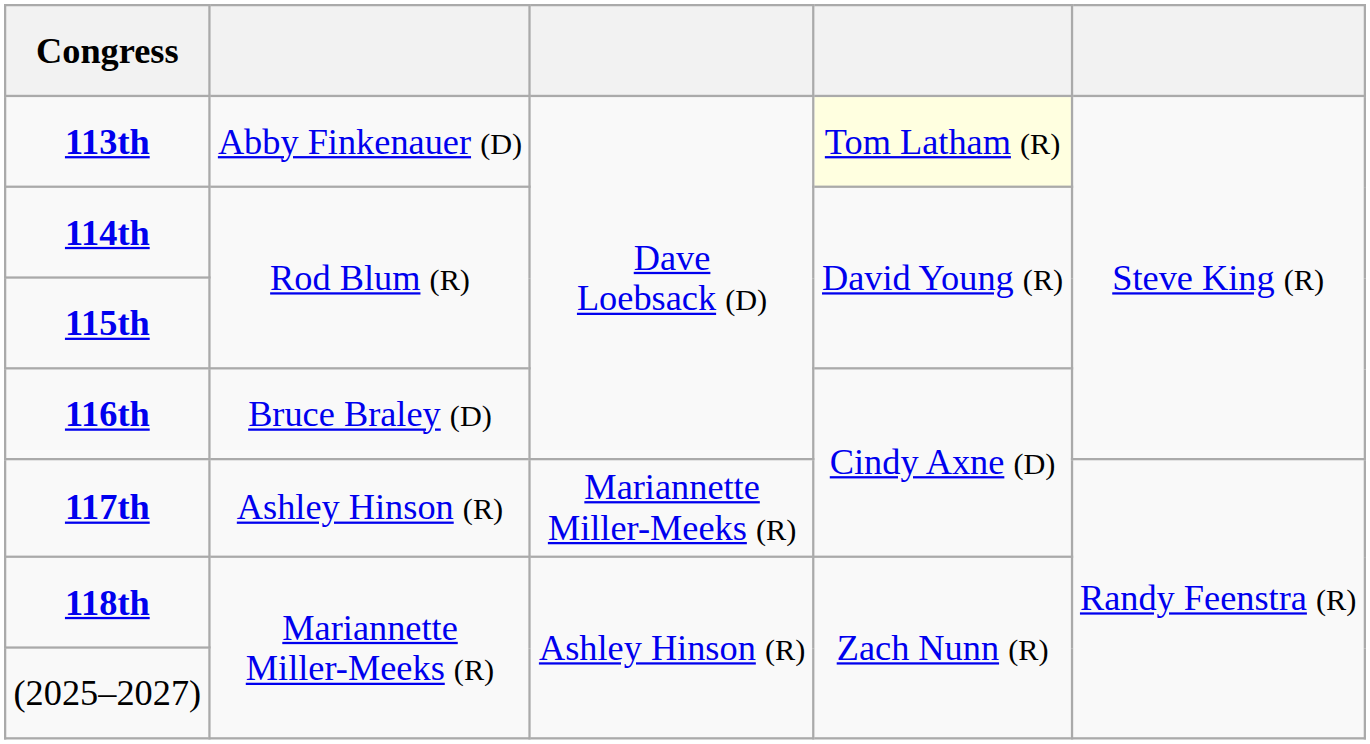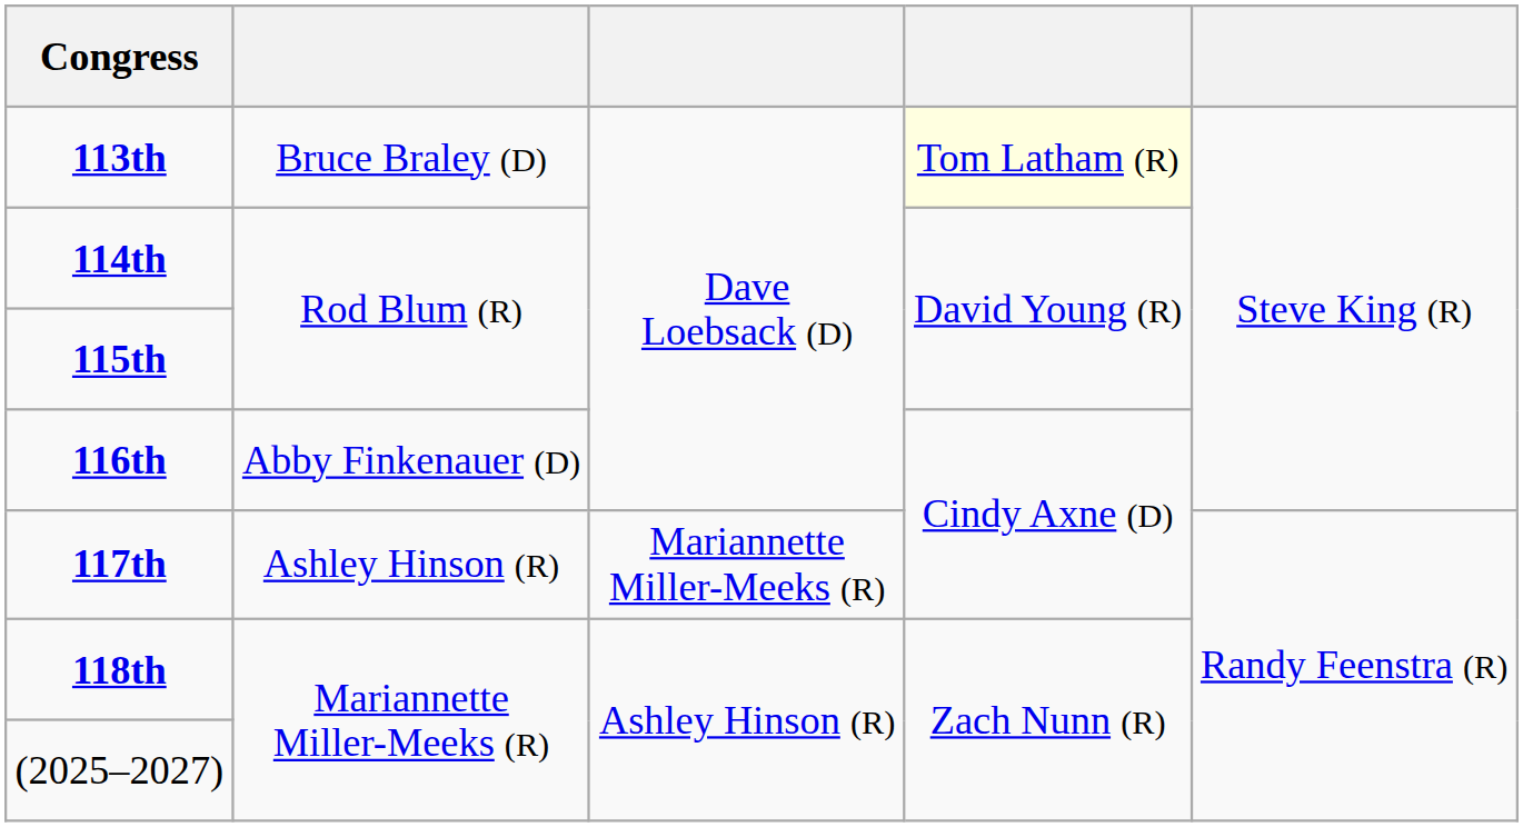113th | column 2: Abby Finkenauer (D) -> Bruce Braley (D)
116th | column 2: Bruce Braley (D) -> Abby Finkenauer (D)
